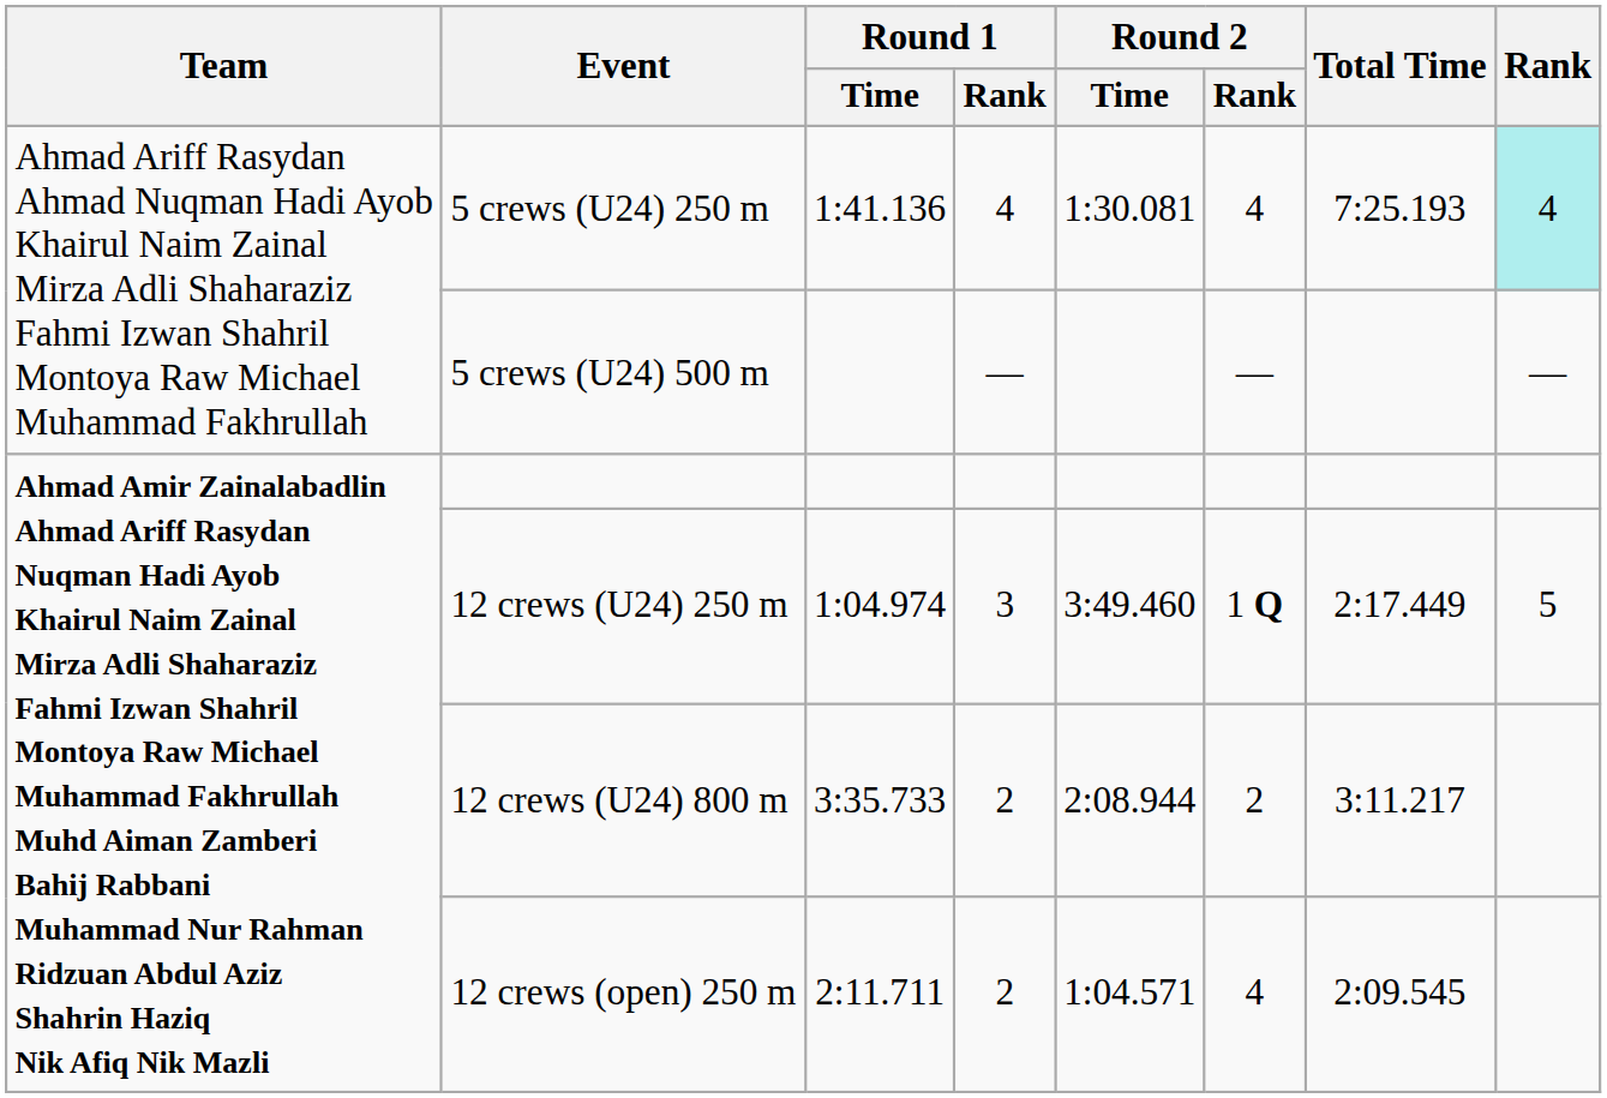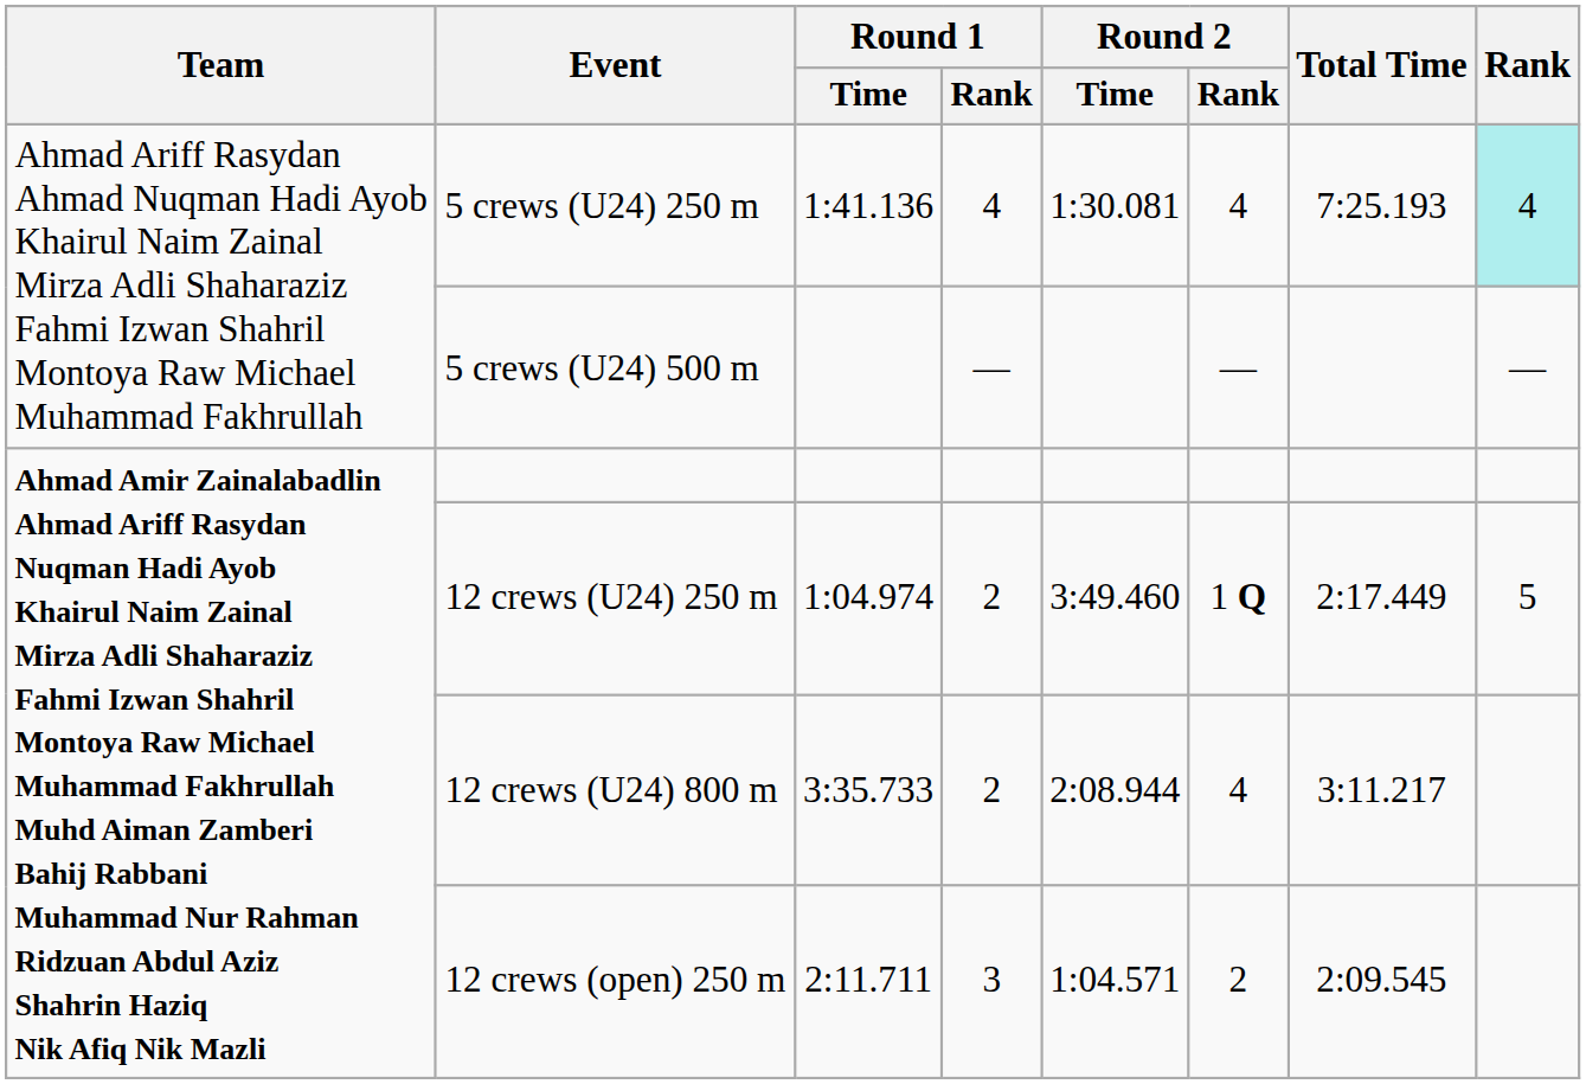12 crews (U24) 250 m | Round 1 / Rank: 3 -> 2
12 crews (U24) 800 m | Round 2 / Rank: 2 -> 4
12 crews (open) 250 m | Round 1 / Rank: 2 -> 3
12 crews (open) 250 m | Round 2 / Rank: 4 -> 2
